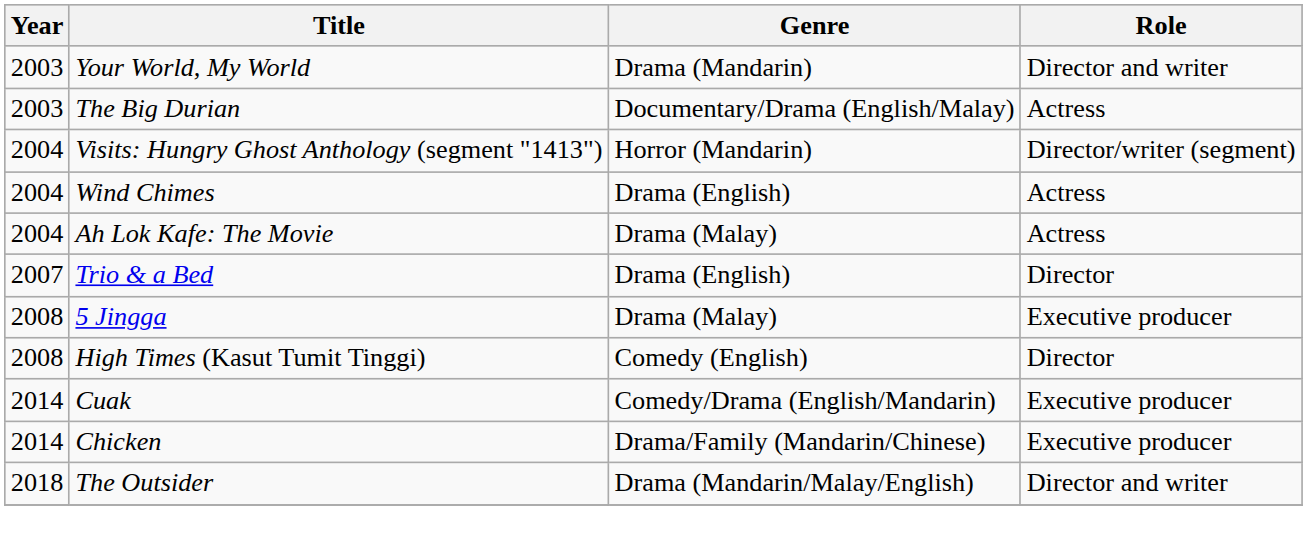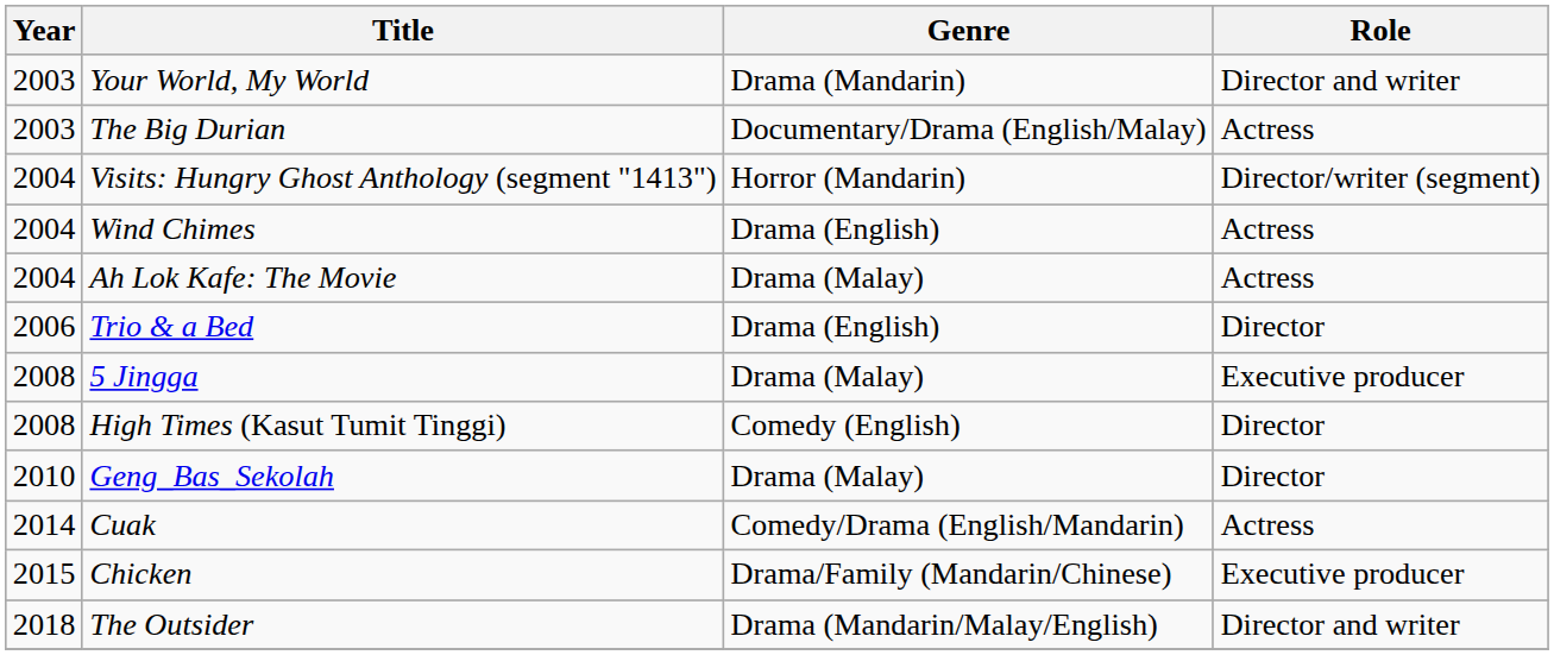Trio & a Bed | Year: 2007 -> 2006
+ row: 2010 | Geng_Bas_Sekolah | Drama (Malay) | Director
Cuak | Role: Executive producer -> Actress
Chicken | Year: 2014 -> 2015
